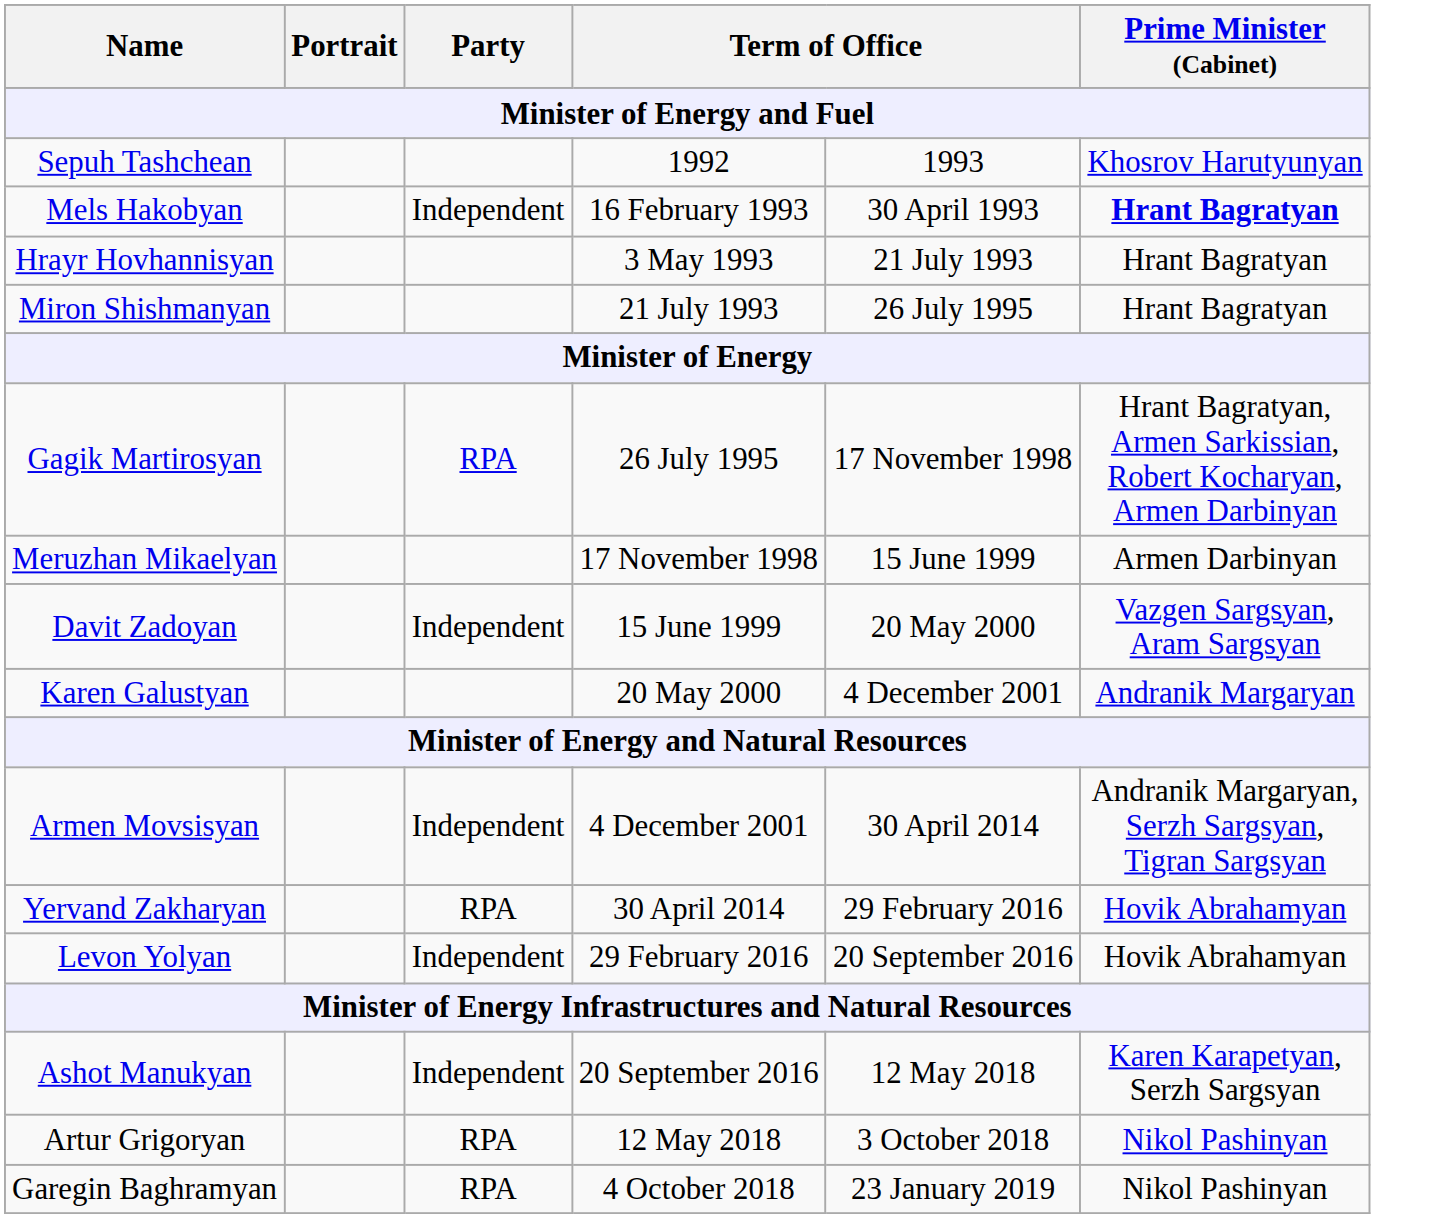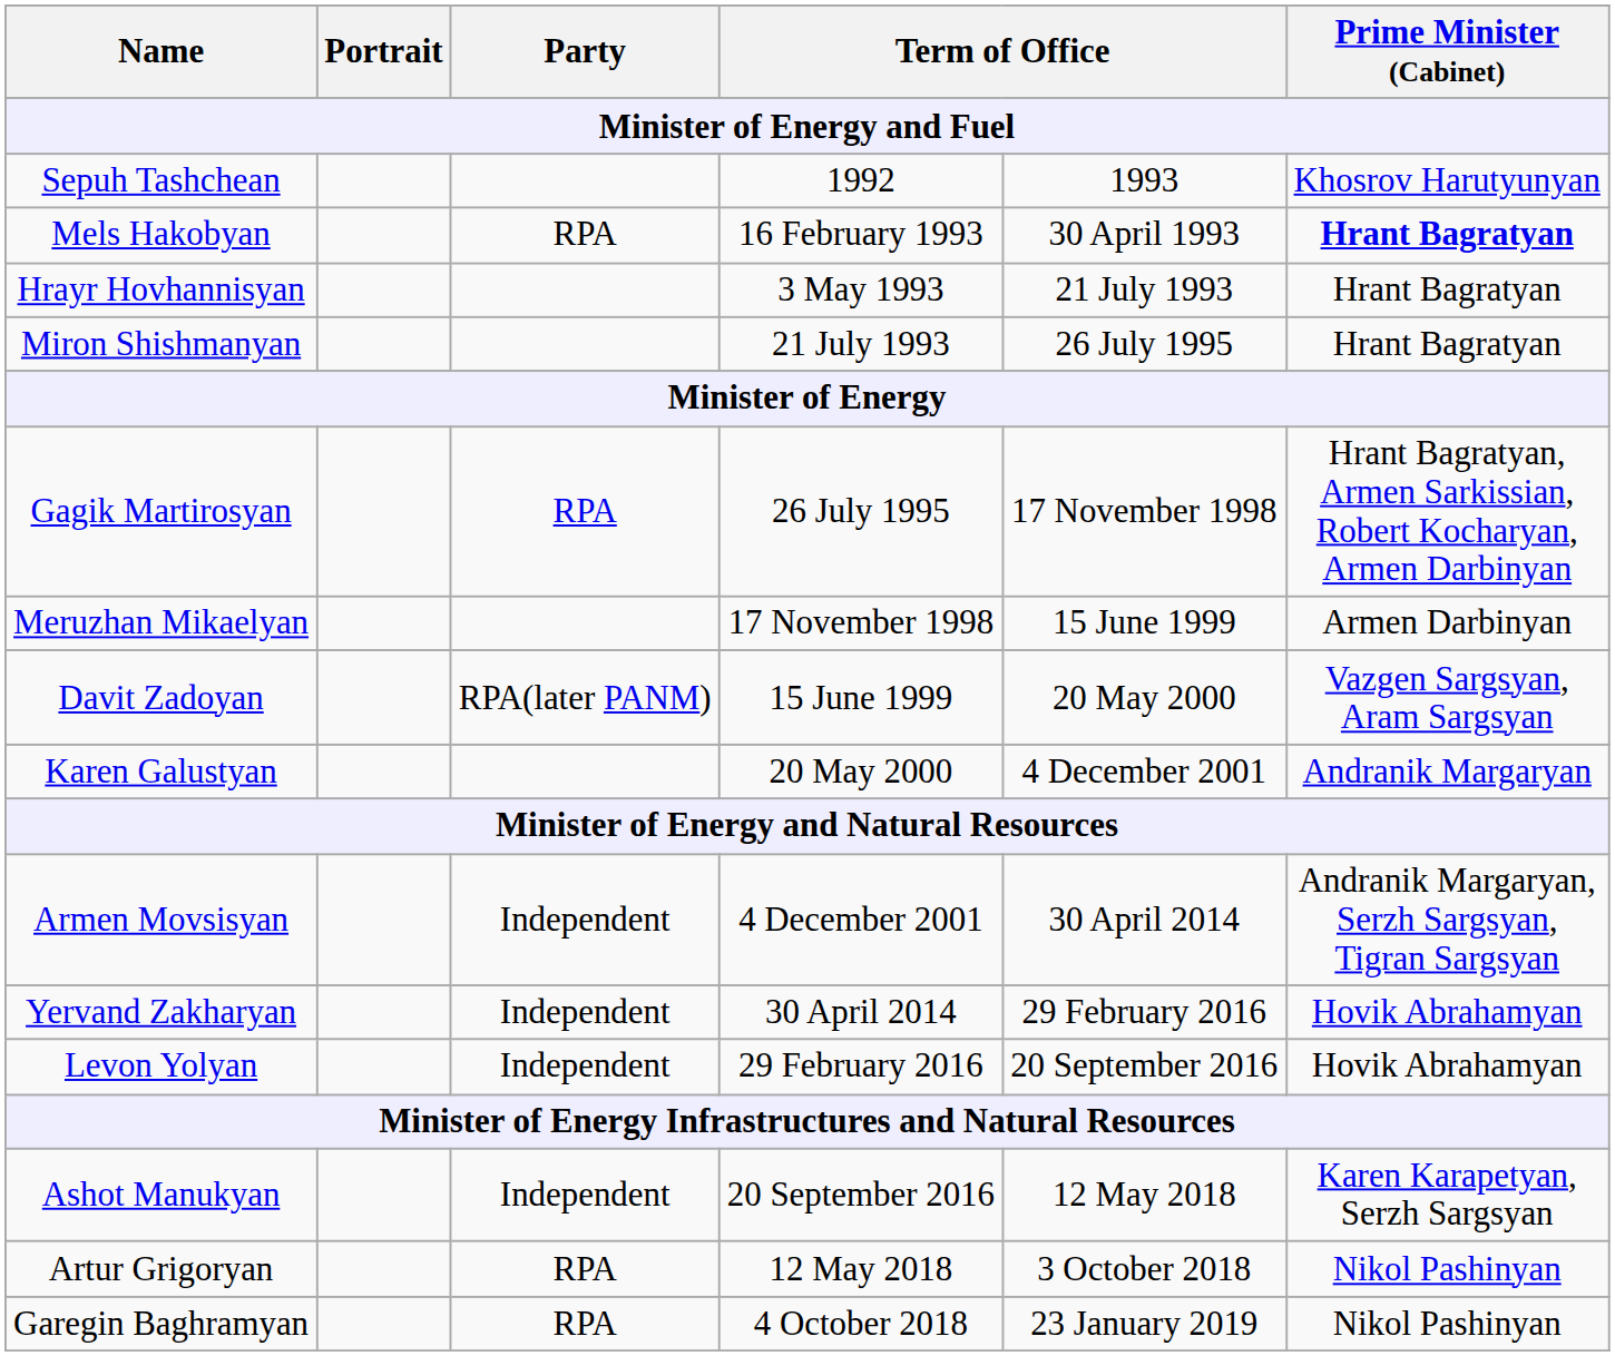Mels Hakobyan | Party: Independent -> RPA
Davit Zadoyan | Party: Independent -> RPA(later PANM)
Yervand Zakharyan | Party: RPA -> Independent
